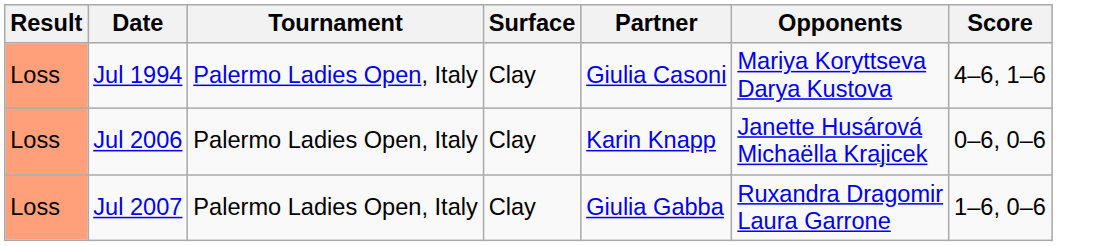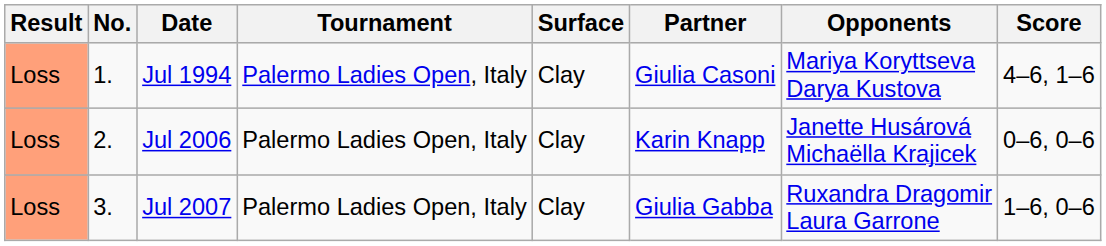+ column: No. | 1. | 2. | 3.
